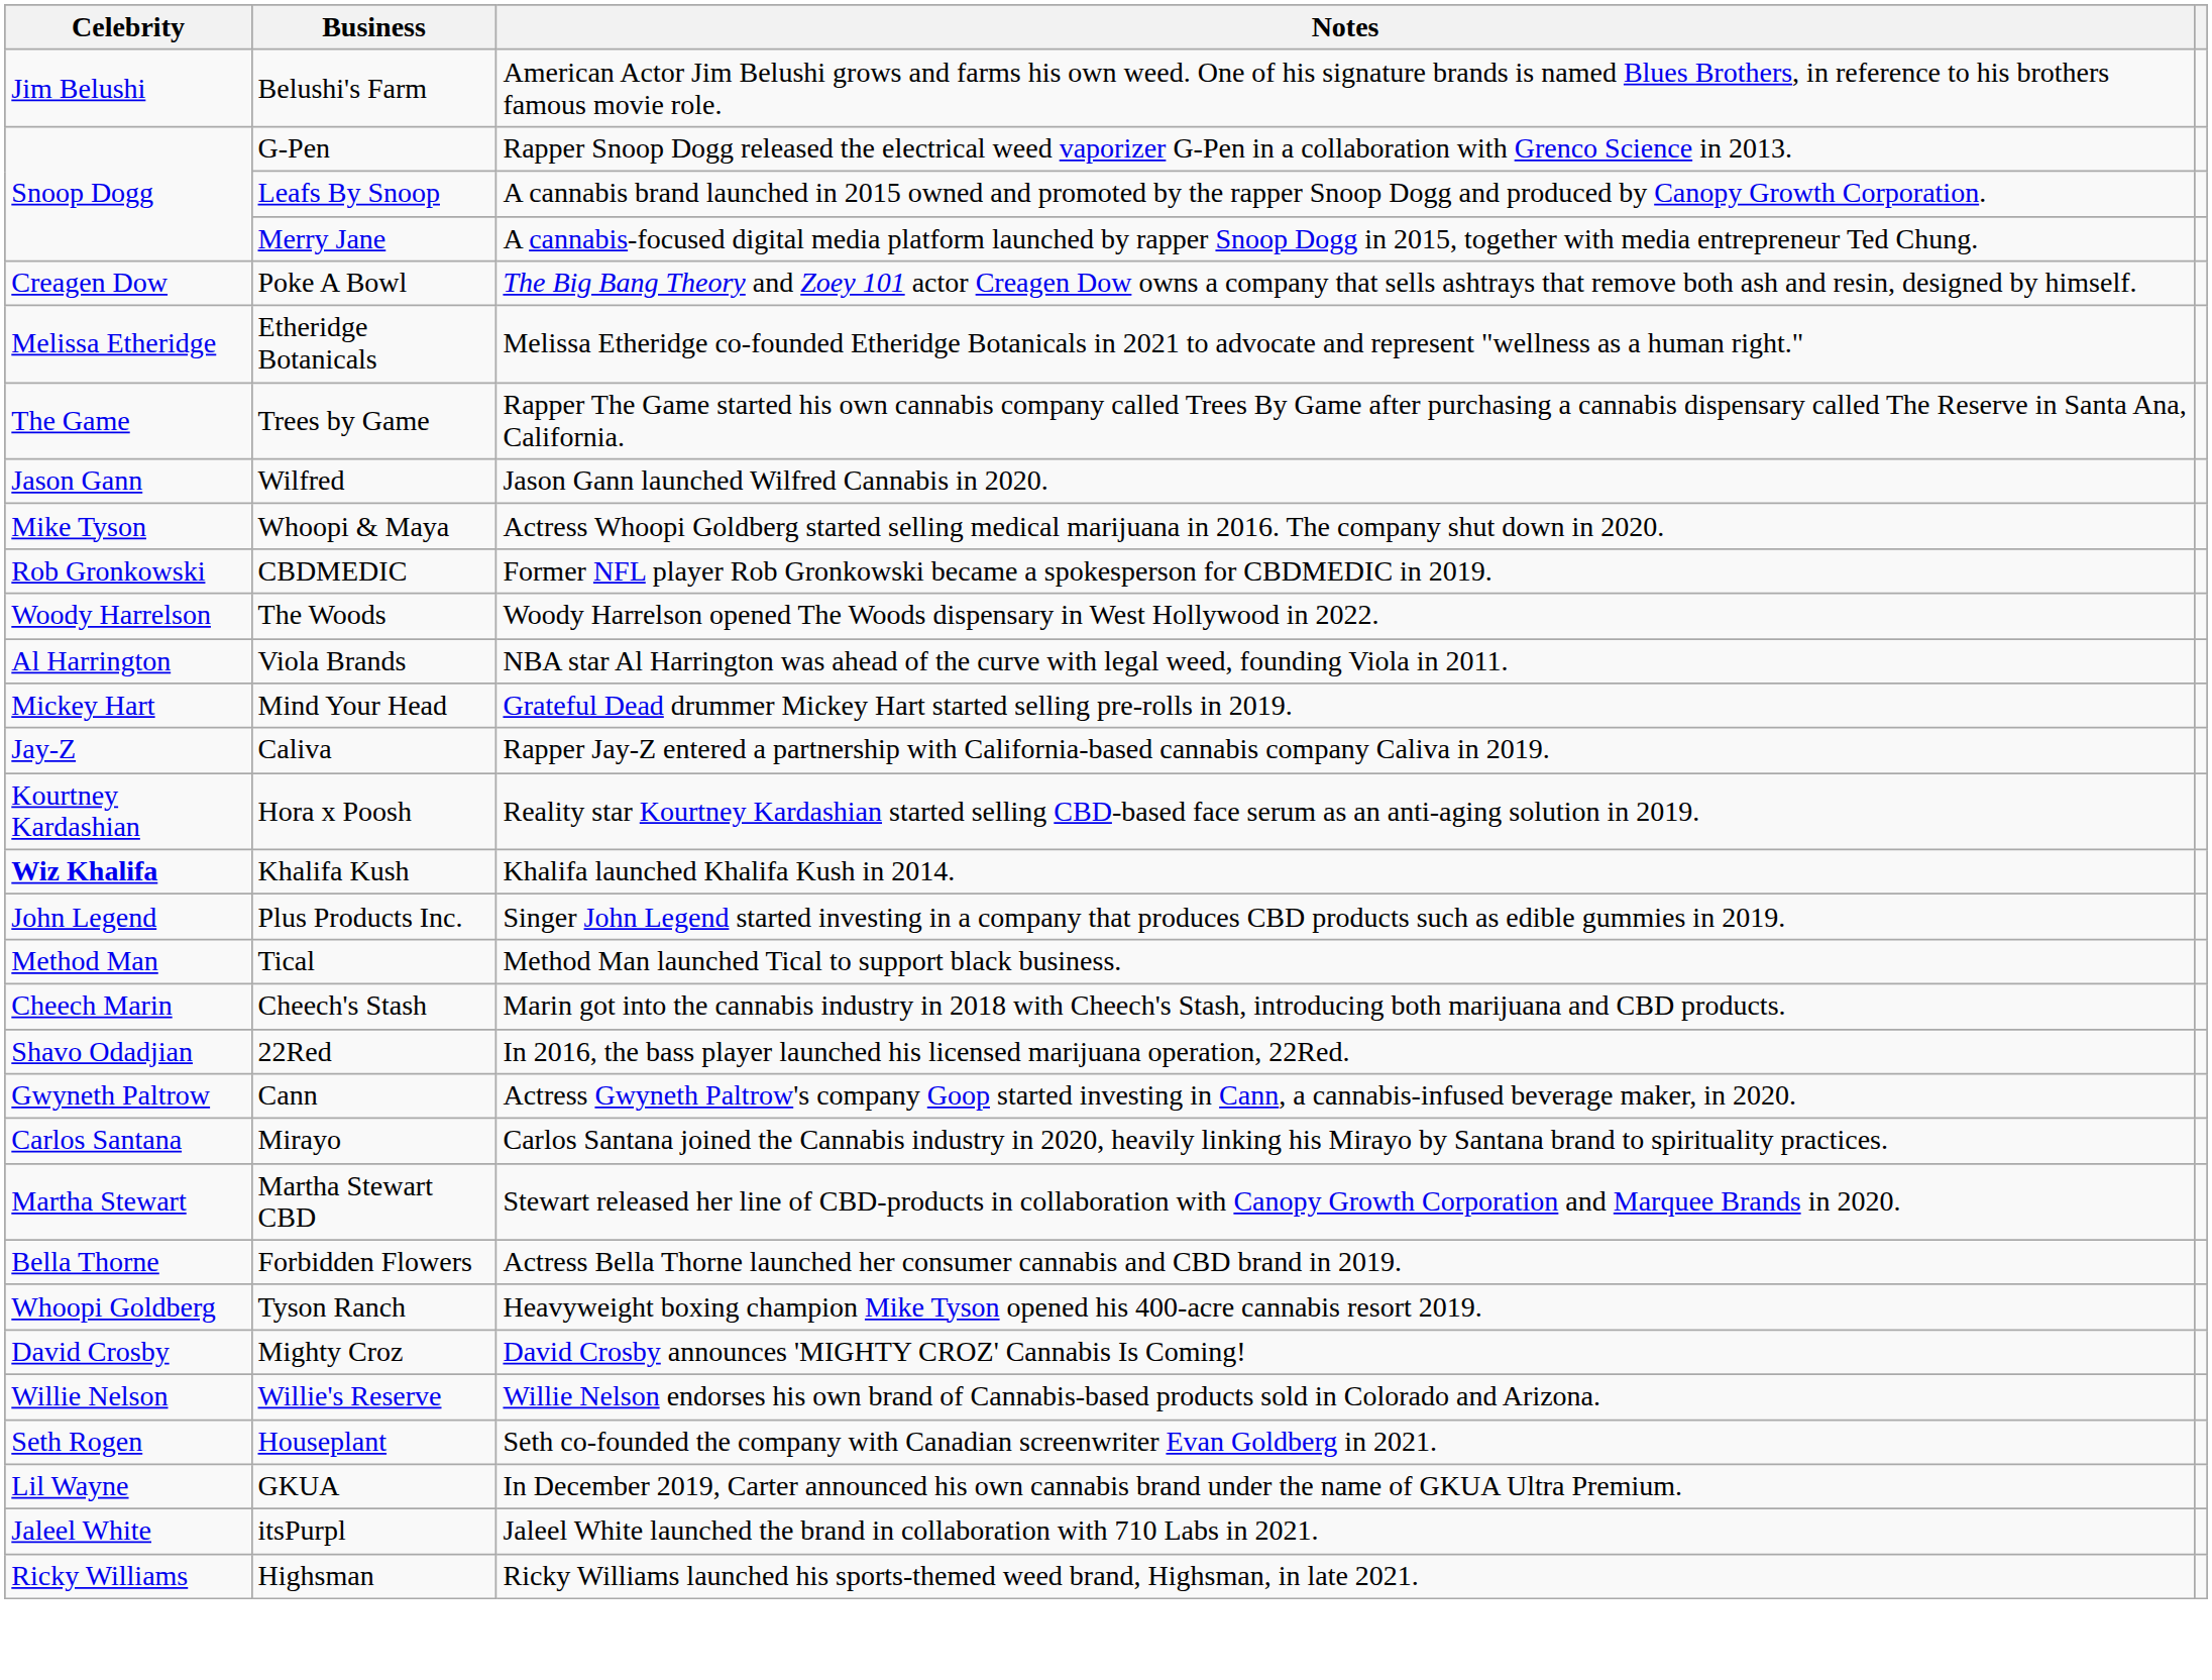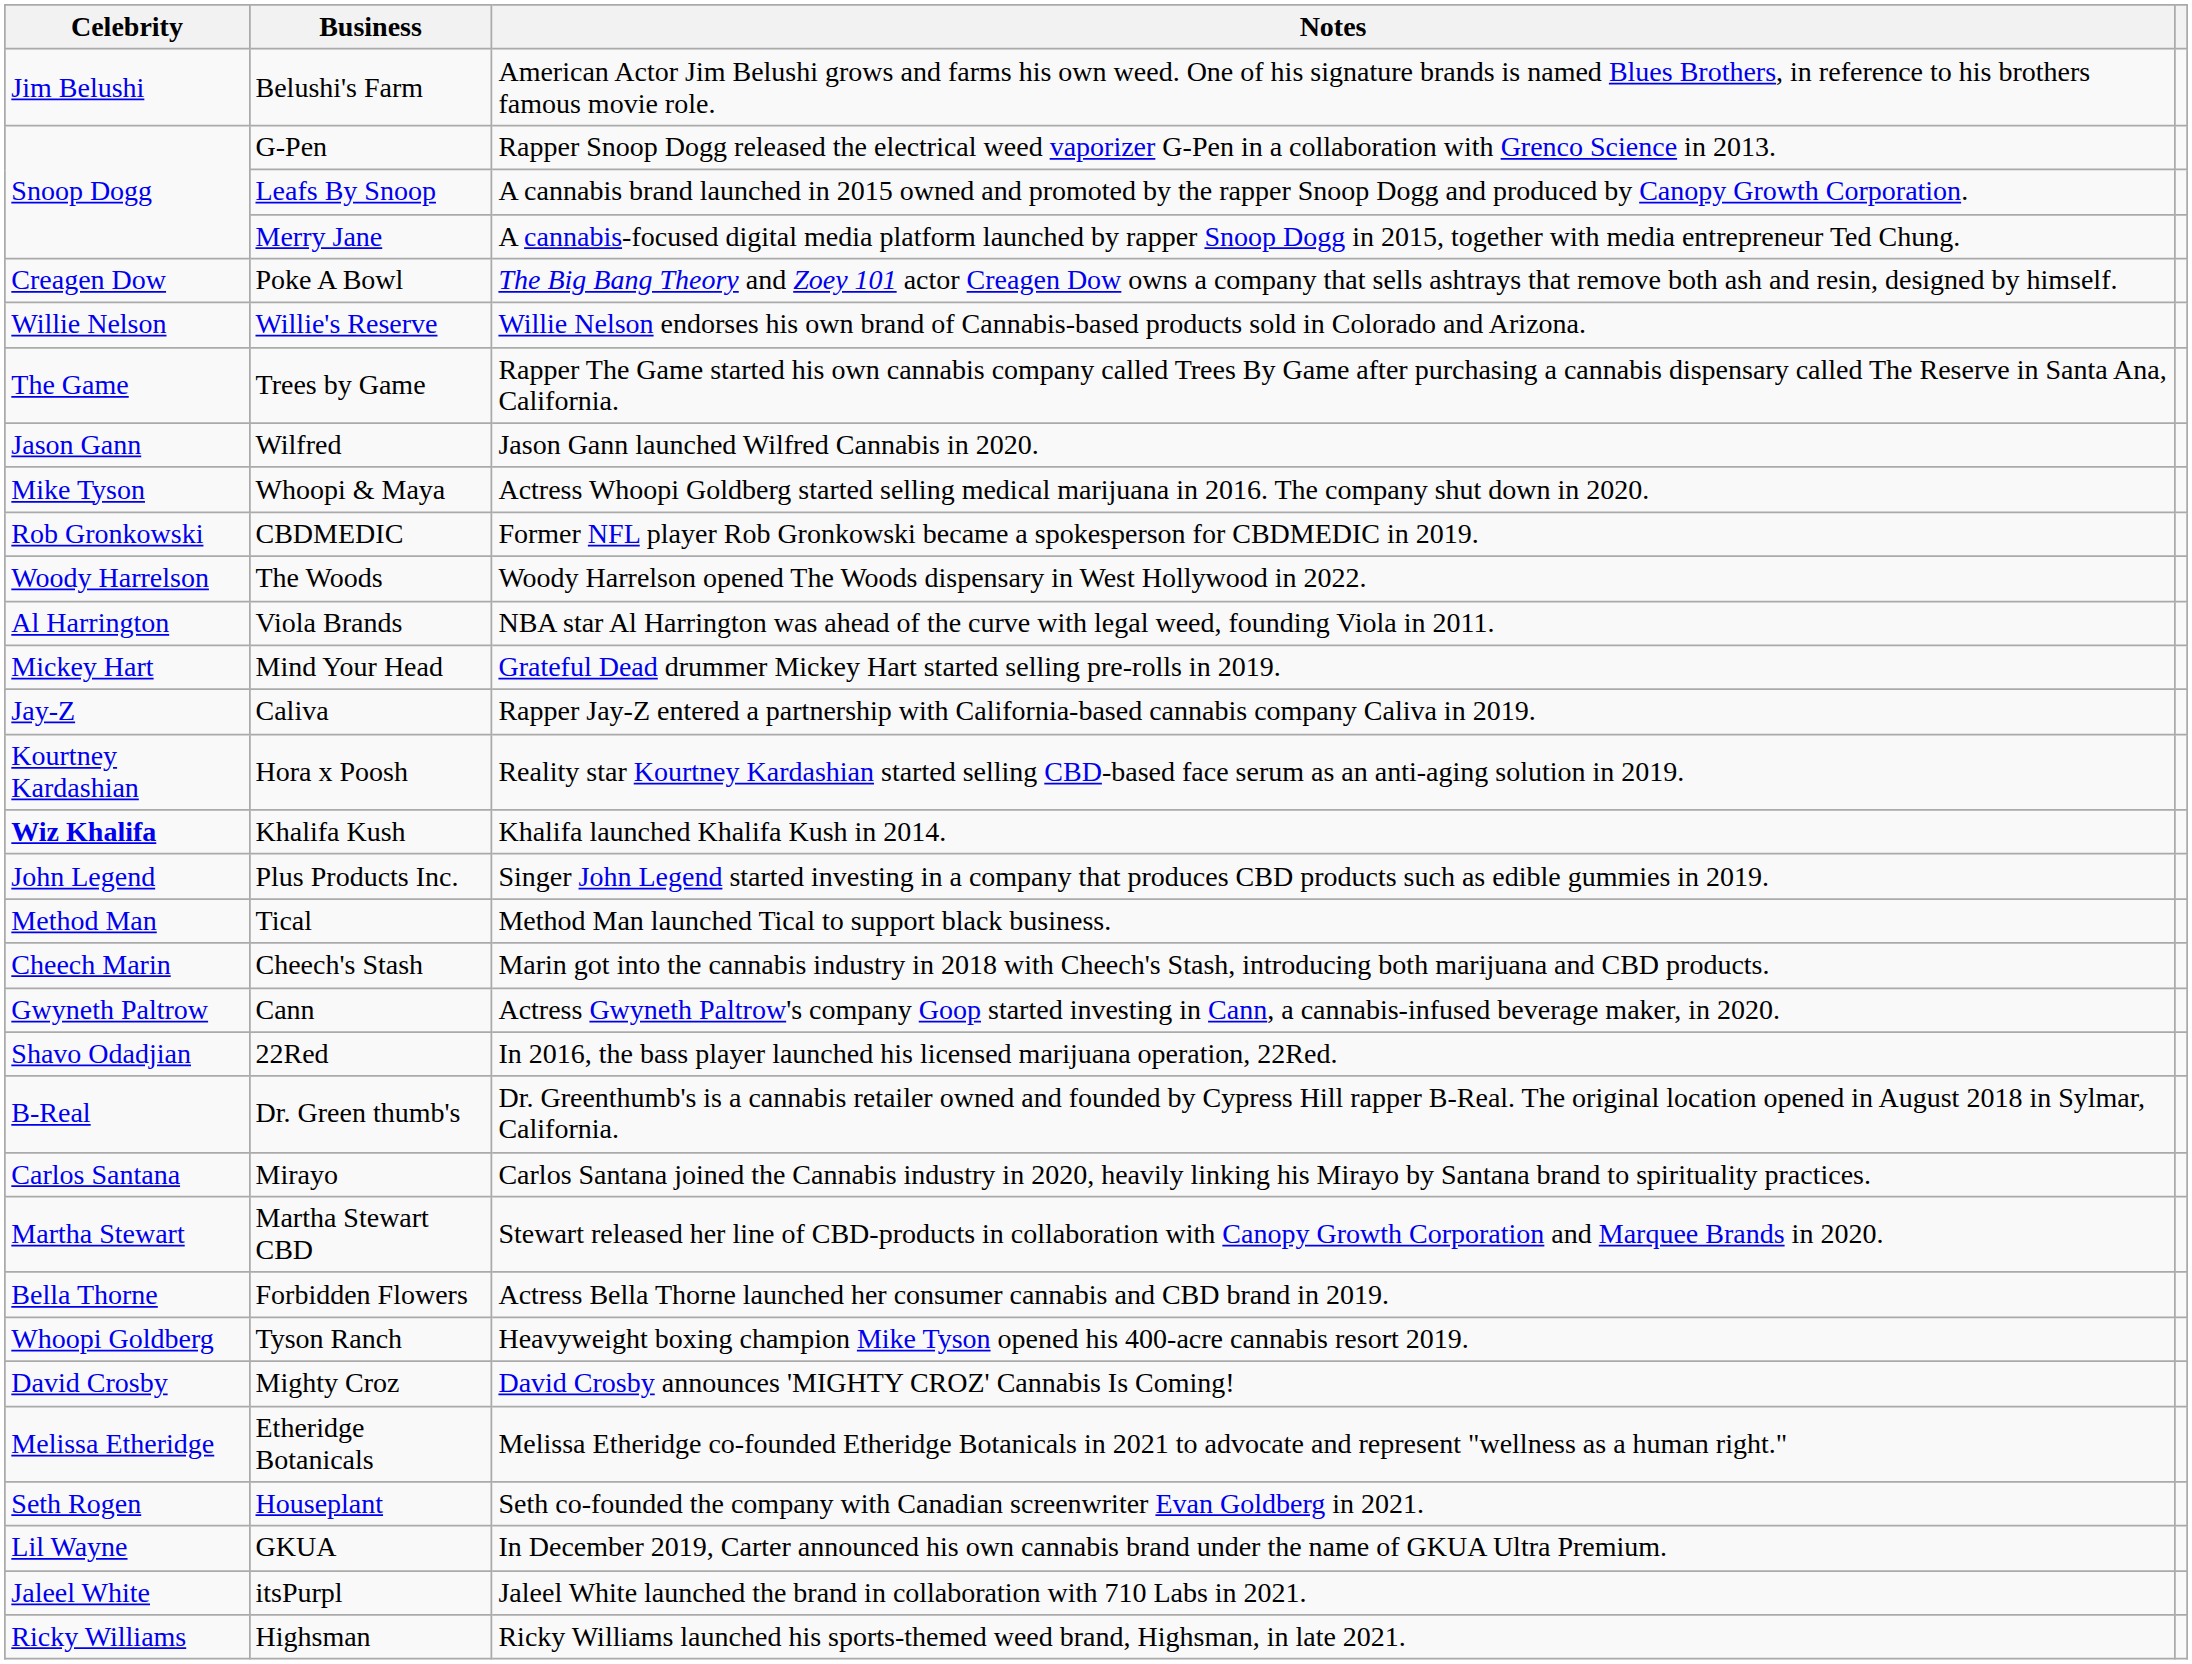rows swapped: Etheridge Botanicals <-> Willie's Reserve
rows swapped: 22Red <-> Cann
+ row: B-Real | Dr. Green thumb's | Dr. Greenthumb's is a cannabis retailer owned and founded by Cypress Hill rapper B-Real. The original location opened in August 2018 in Sylmar, California.
